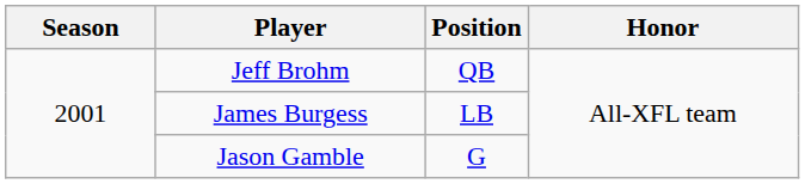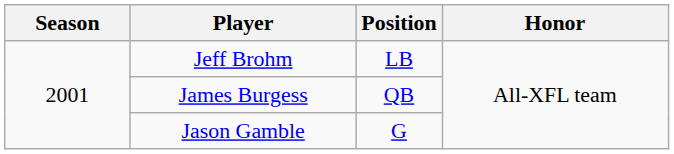Jeff Brohm | Position: QB -> LB
James Burgess | Position: LB -> QB
